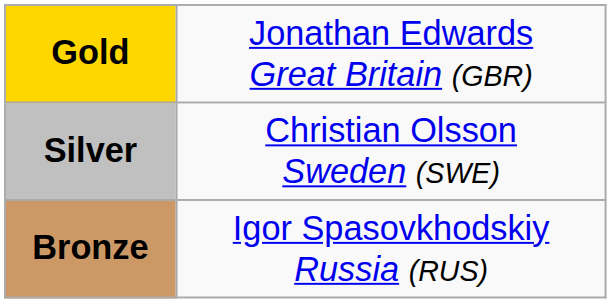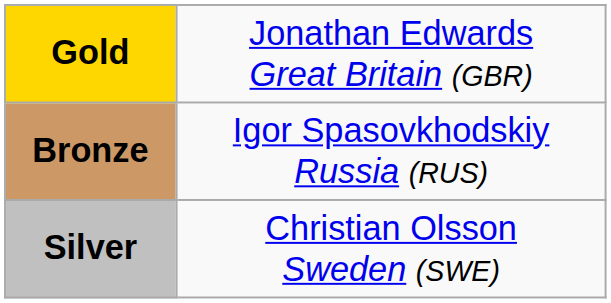rows swapped: Silver <-> Bronze
